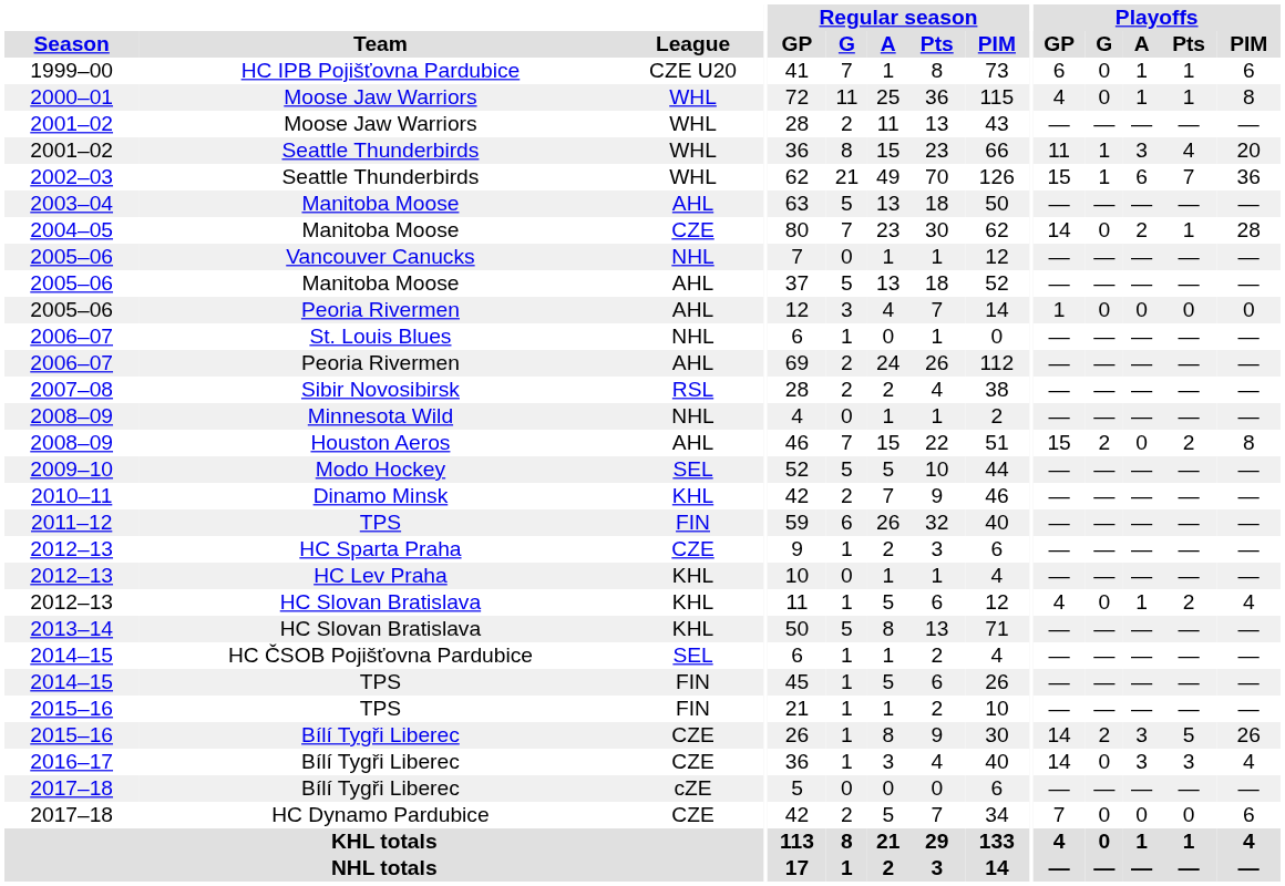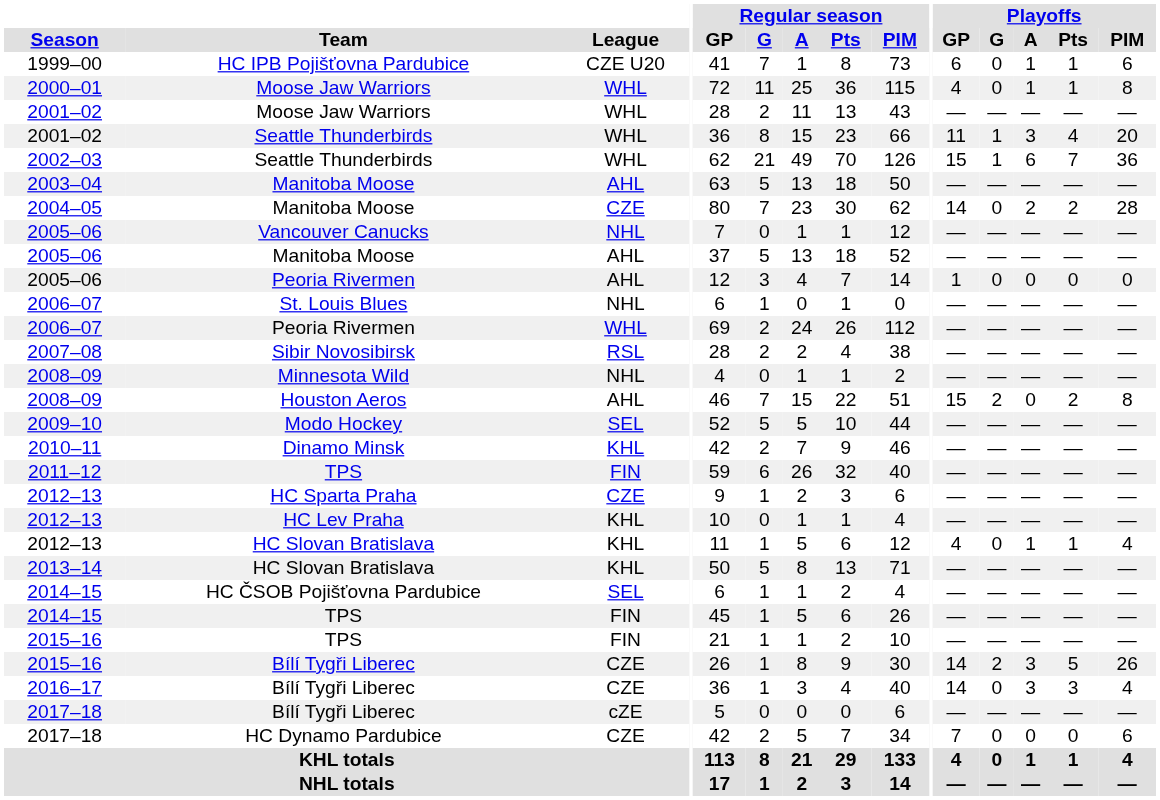2004–05 | Playoffs / Pts: 1 -> 2
2006–07 / Peoria Rivermen | League: AHL -> WHL
2012–13 / HC Slovan Bratislava | Playoffs / Pts: 2 -> 1
